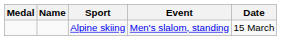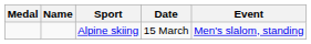columns swapped: Event <-> Date
